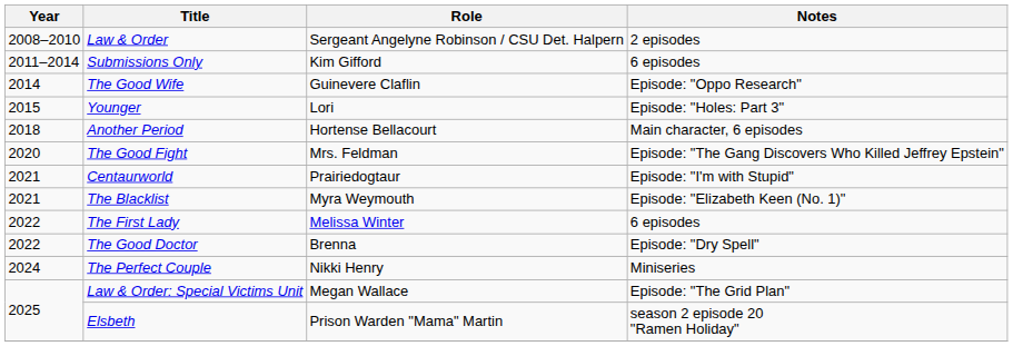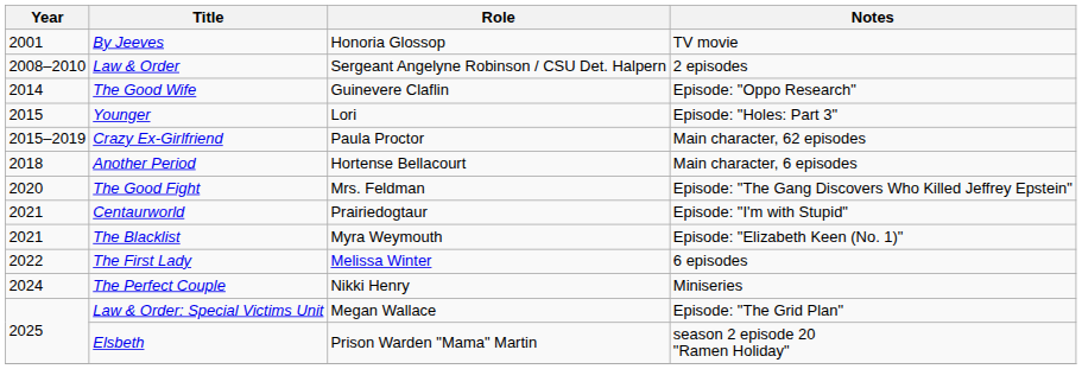+ row: 2001 | By Jeeves | Honoria Glossop | TV movie
- row: 2011–2014 | Submissions Only | Kim Gifford | 6 episodes
+ row: 2015–2019 | Crazy Ex-Girlfriend | Paula Proctor | Main character, 62 episodes
- row: 2022 | The Good Doctor | Brenna | Episode: "Dry Spell"
